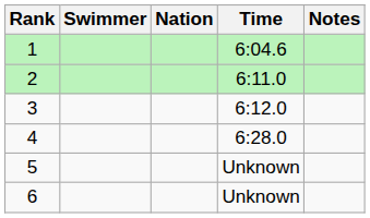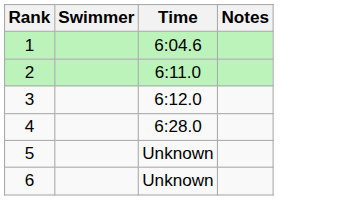- column: Nation
